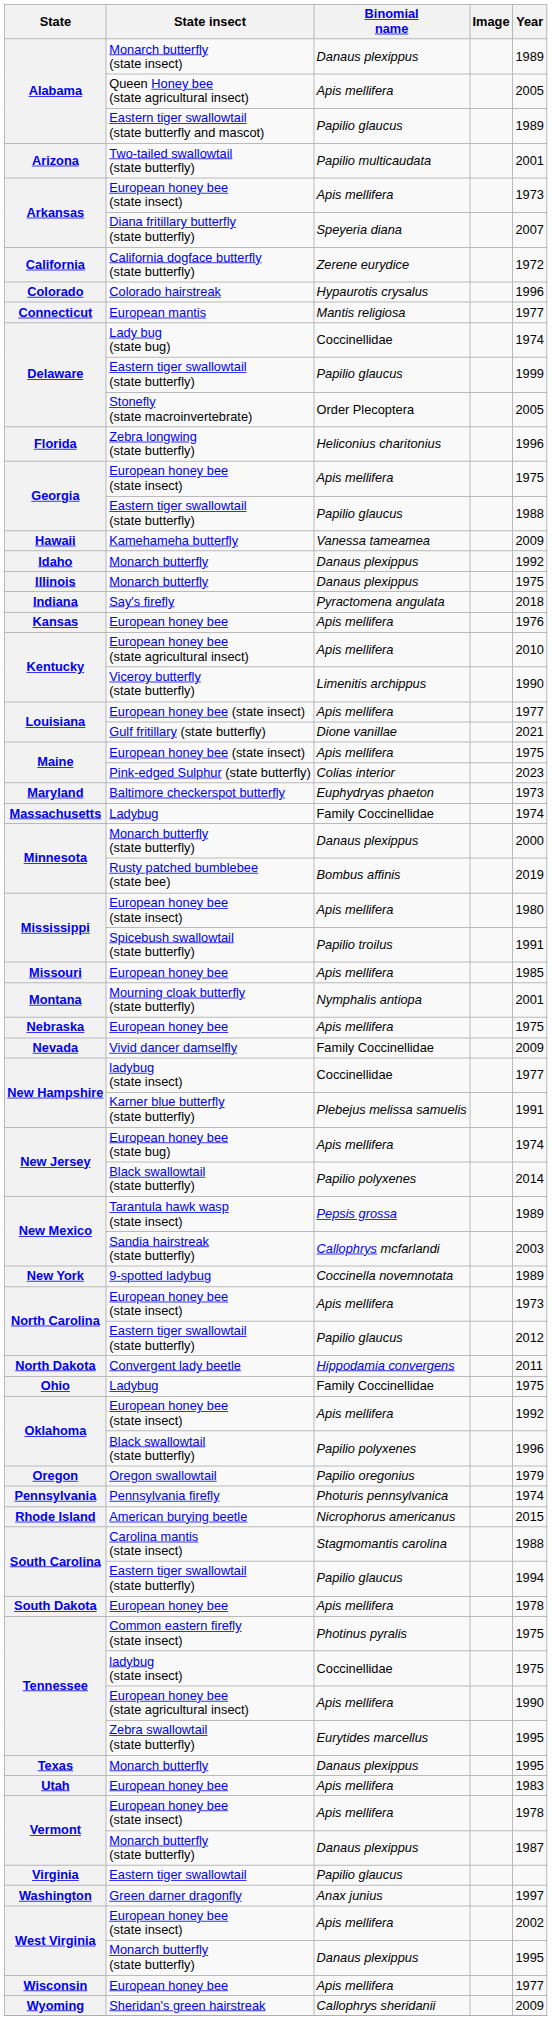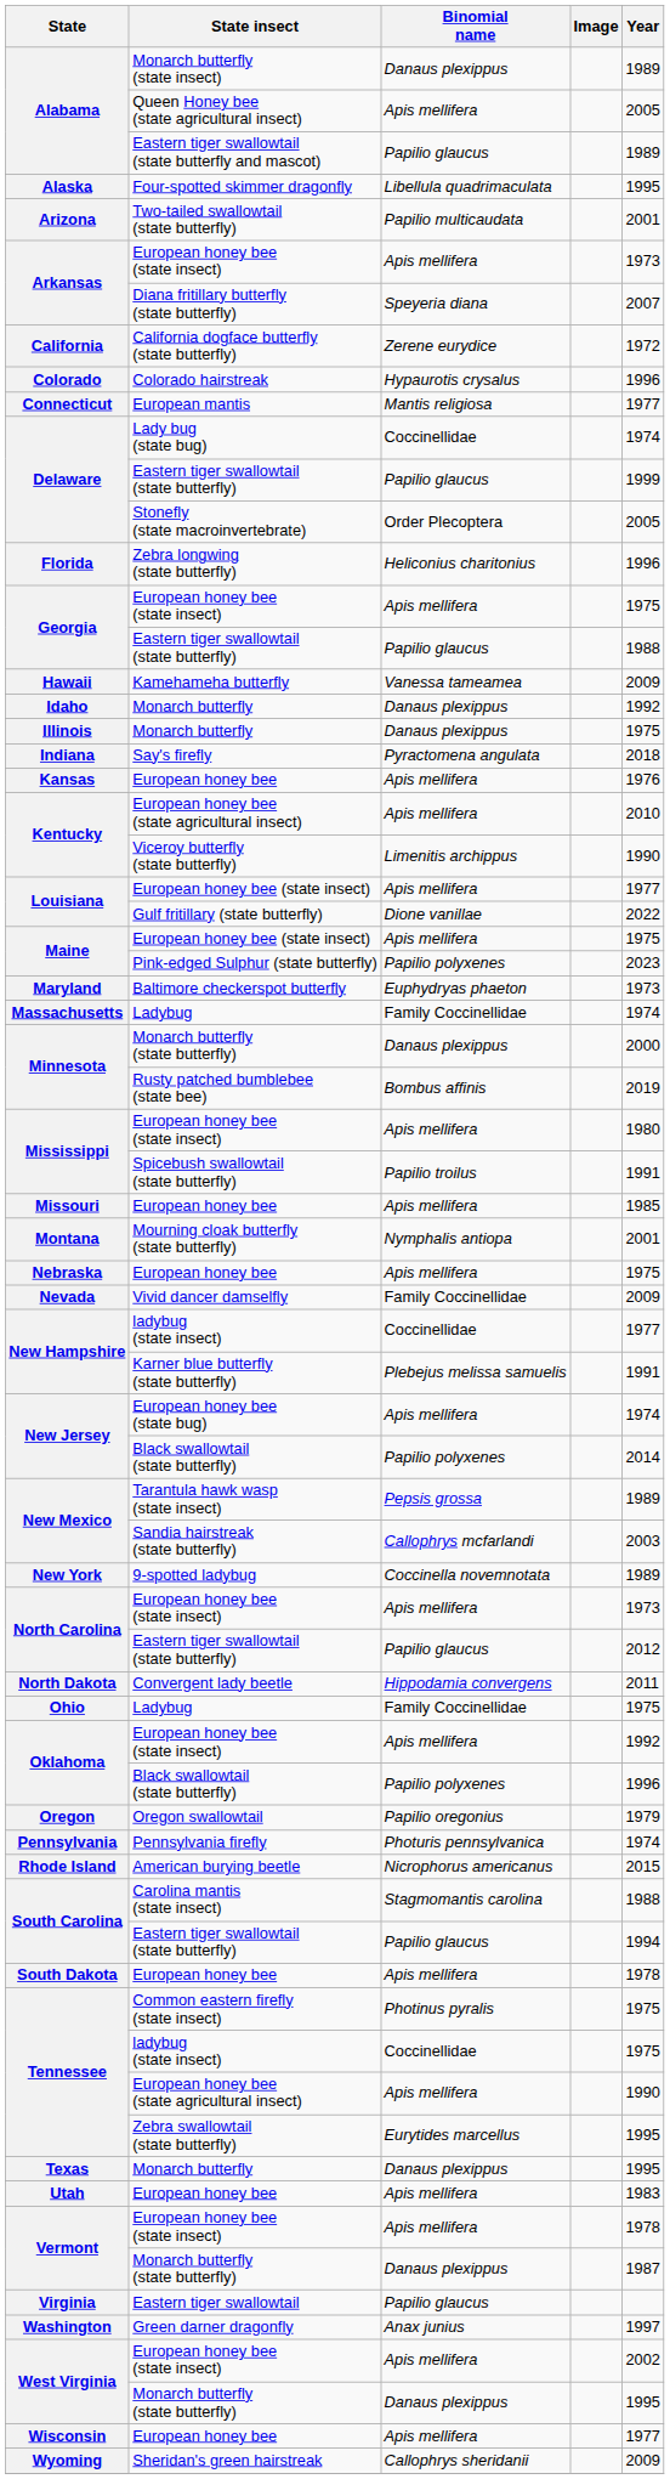+ row: Alaska | Four-spotted skimmer dragonfly | Libellula quadrimaculata | 1995
Louisiana / Gulf fritillary (state butterfly) | Year: 2021 -> 2022
Maine / Pink-edged Sulphur (state butterfly) | Binomial name: Colias interior -> Papilio polyxenes
